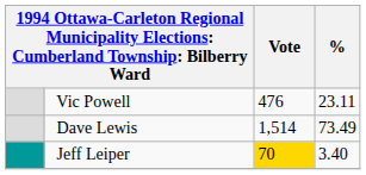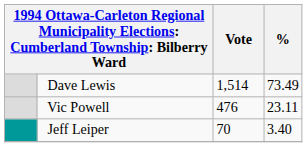rows swapped: Dave Lewis <-> Vic Powell
Jeff Leiper | Vote: gold background -> no background
